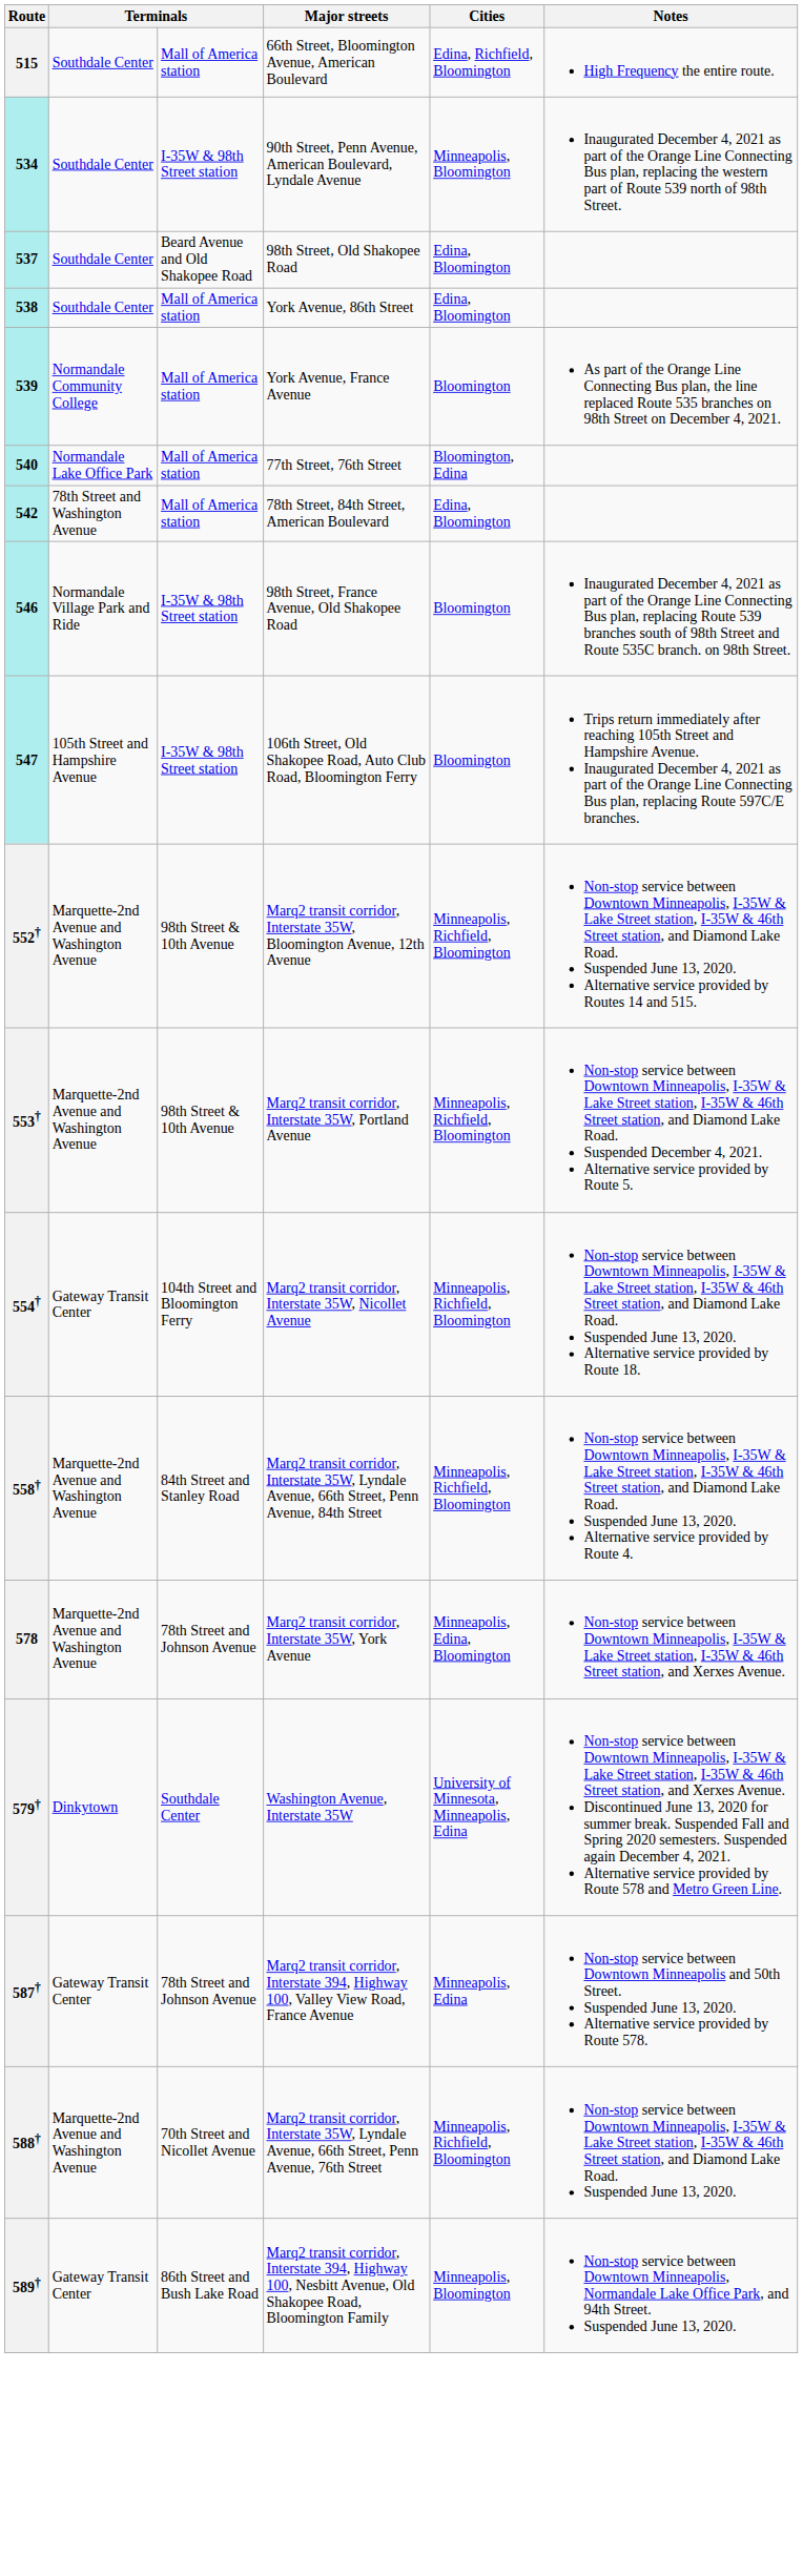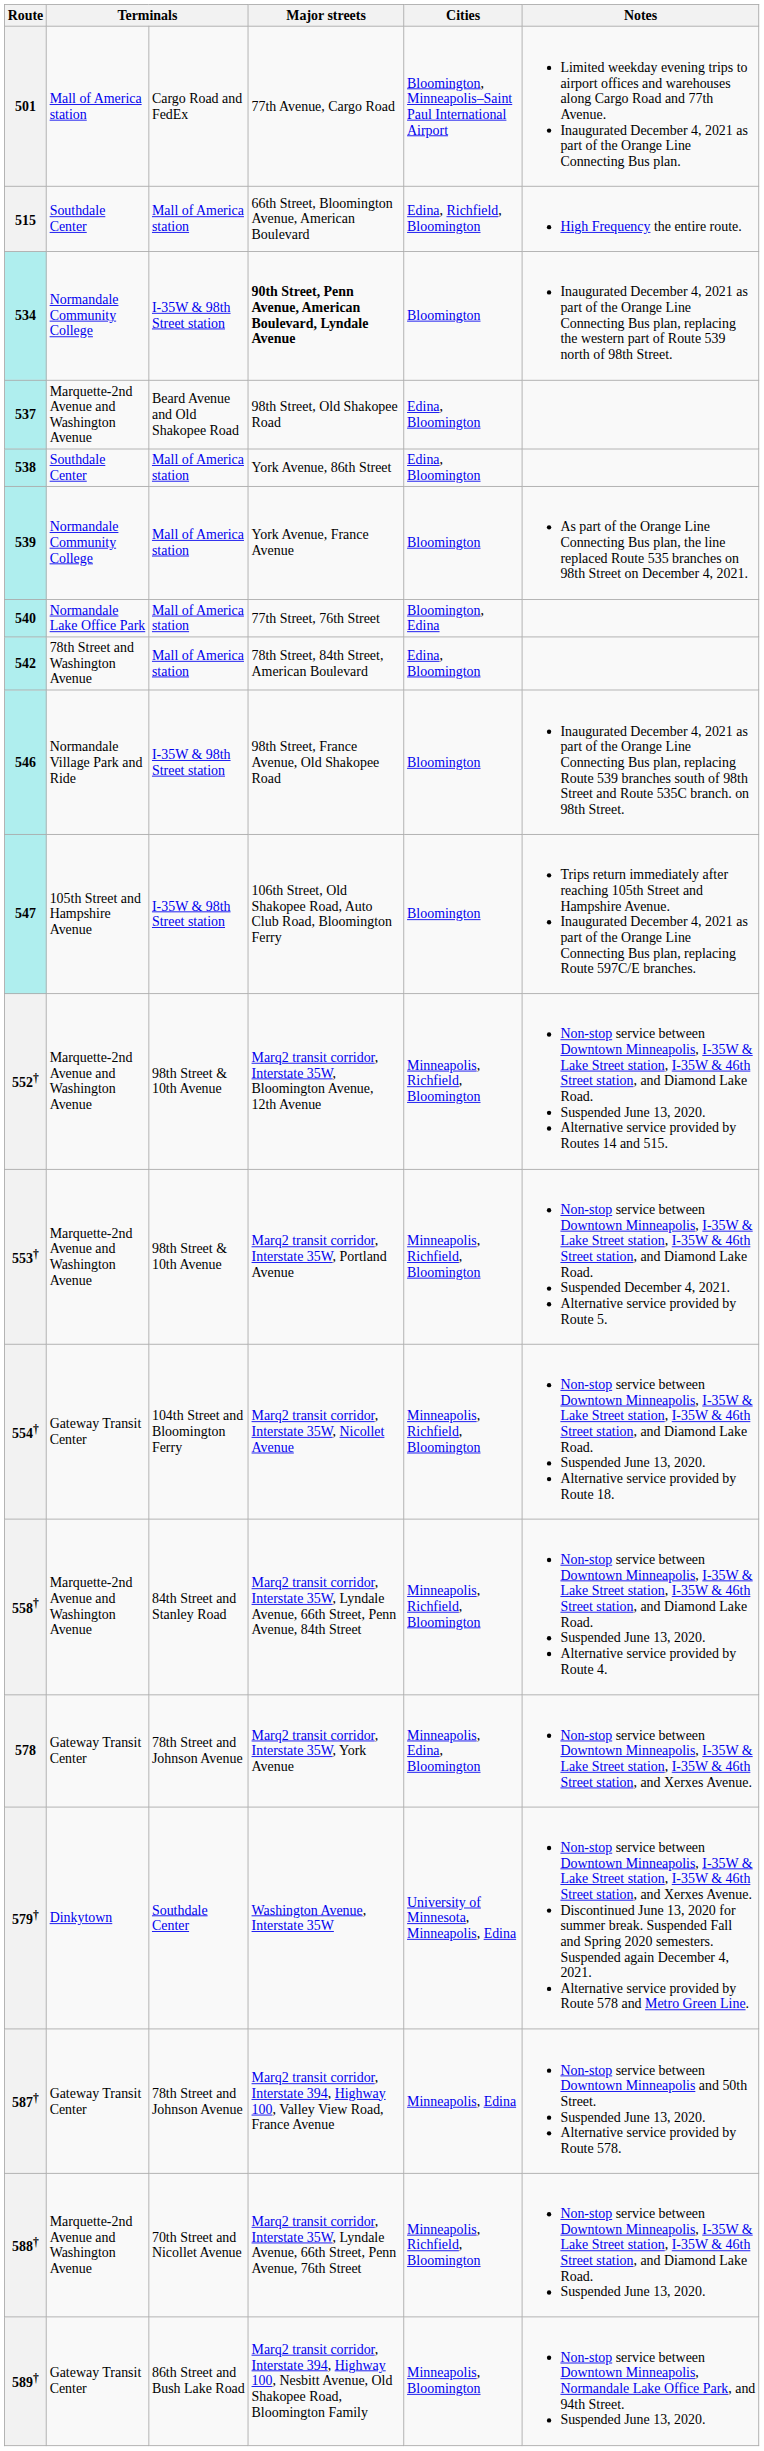+ row: 501 | Mall of America station | Cargo Road and FedEx | 77th Avenue, Cargo Road | Bloomington, Minneapolis–Saint Paul International Airport | Limited weekday evening trips to airport offices and warehouses along Cargo Road and 77th Avenue. Inaugurated December 4, 2021 as part of the Orange Line Connecting Bus plan.
534 | column 2: Southdale Center -> Normandale Community College
534 | Major streets: normal -> bold
534 | Cities: Minneapolis, Bloomington -> Bloomington
537 | column 2: Southdale Center -> Marquette-2nd Avenue and Washington Avenue
578 | column 2: Marquette-2nd Avenue and Washington Avenue -> Gateway Transit Center
